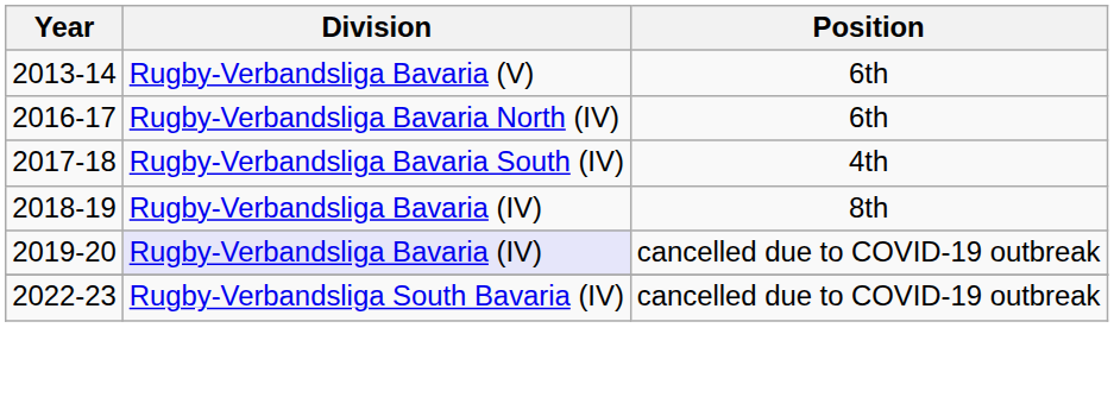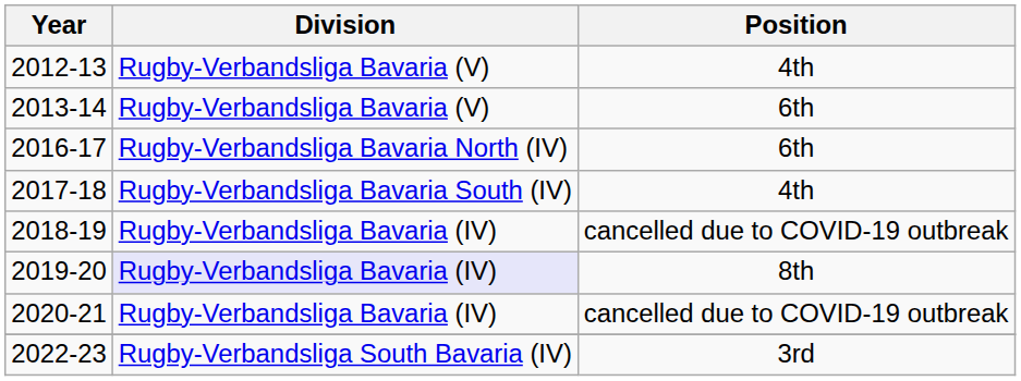+ row: 2012-13 | Rugby-Verbandsliga Bavaria (V) | 4th
2018-19 | Position: 8th -> cancelled due to COVID-19 outbreak
2019-20 | Position: cancelled due to COVID-19 outbreak -> 8th
+ row: 2020-21 | Rugby-Verbandsliga Bavaria (IV) | cancelled due to COVID-19 outbreak
2022-23 | Position: cancelled due to COVID-19 outbreak -> 3rd
